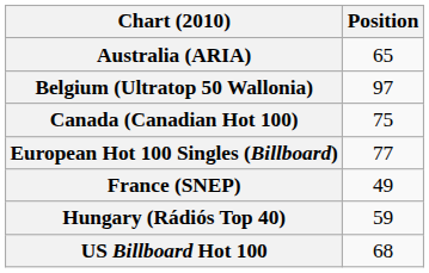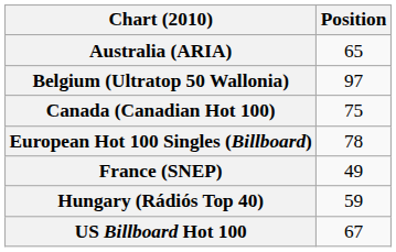European Hot 100 Singles (Billboard) | Position: 77 -> 78
US Billboard Hot 100 | Position: 68 -> 67
